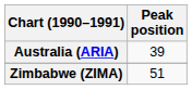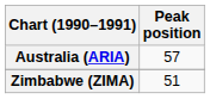Australia (ARIA) | Peak position: 39 -> 57
